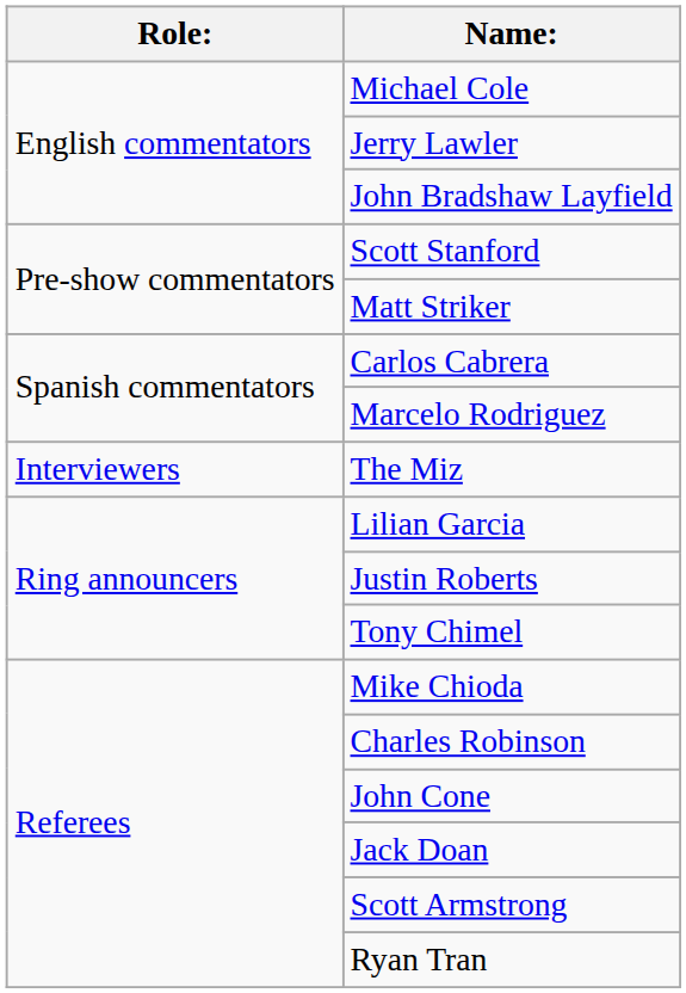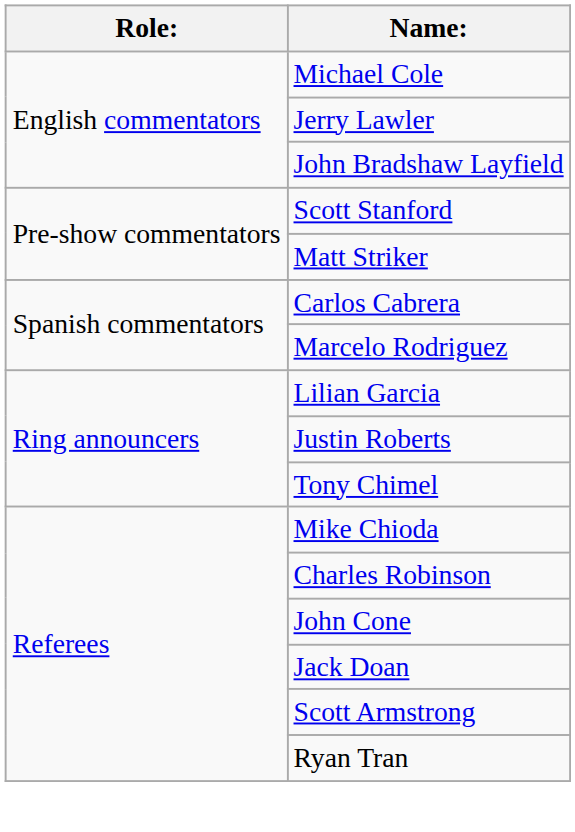- row: Interviewers | The Miz
